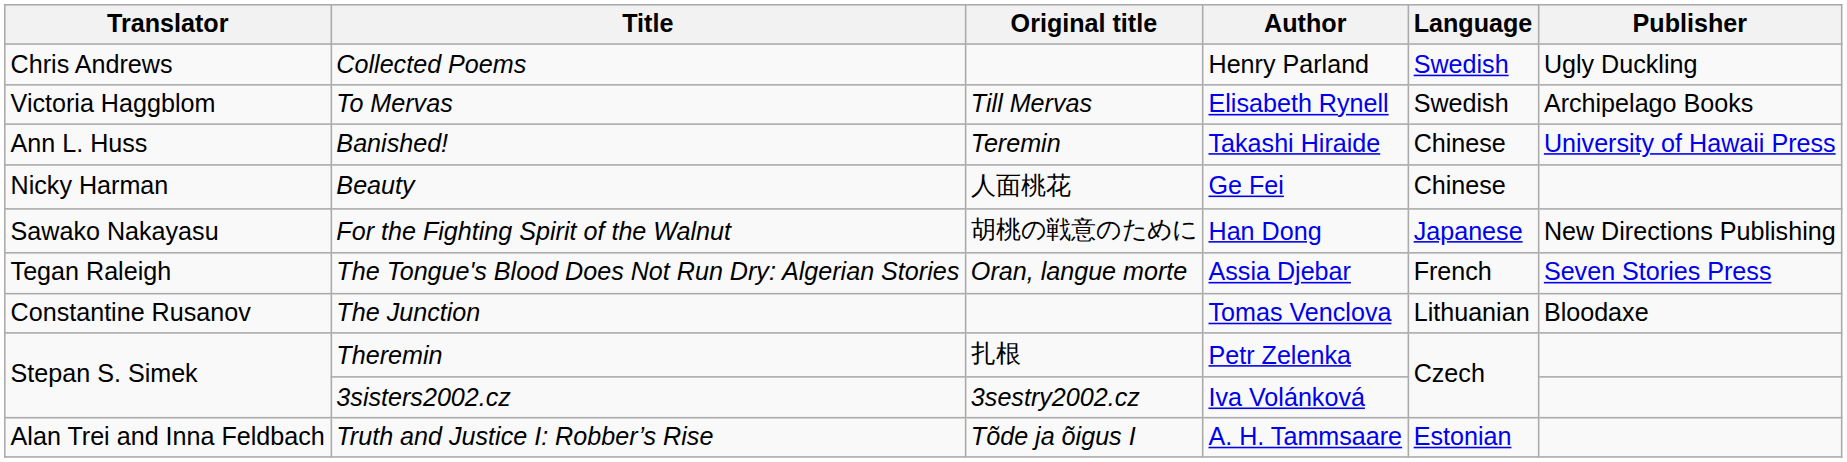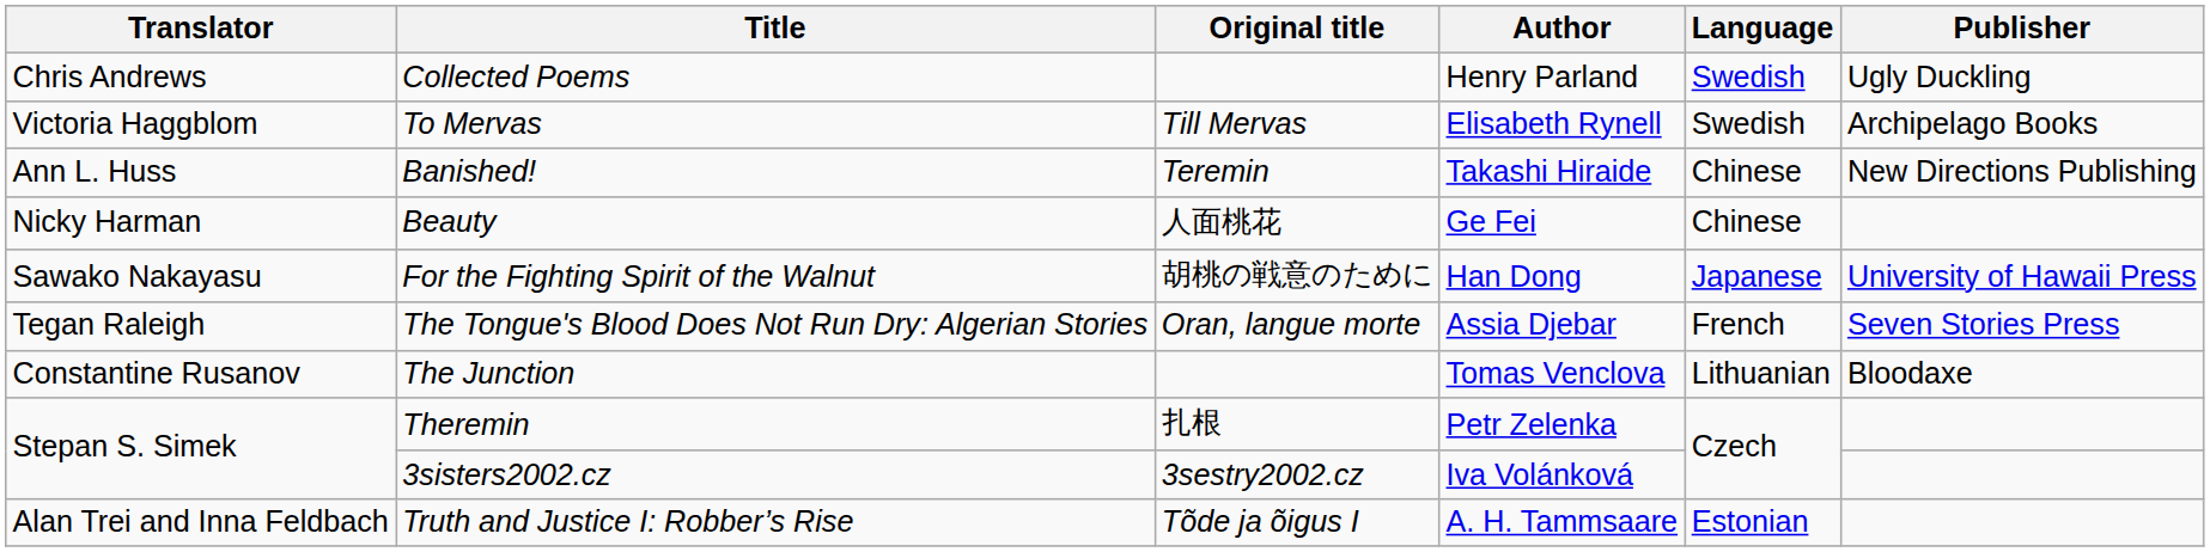Banished! | Publisher: University of Hawaii Press -> New Directions Publishing
For the Fighting Spirit of the Walnut | Publisher: New Directions Publishing -> University of Hawaii Press
